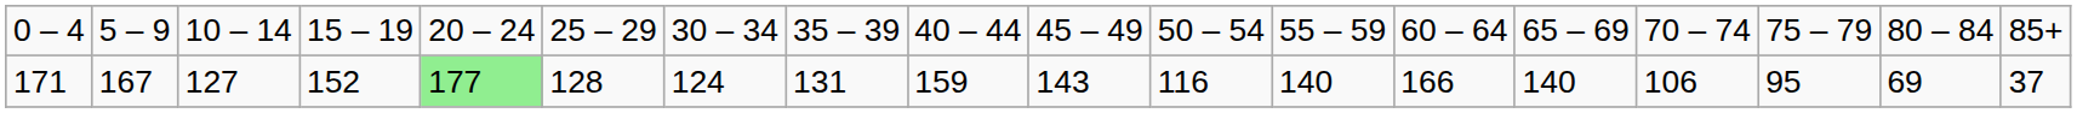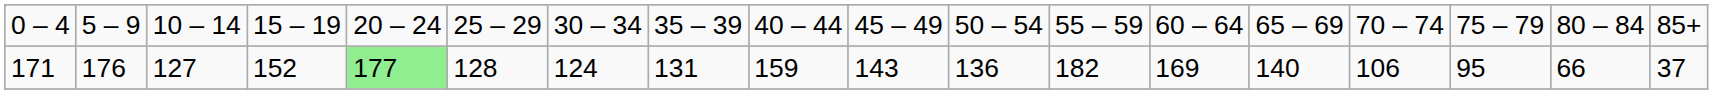171 | column 2: 167 -> 176
171 | column 11: 116 -> 136
171 | column 12: 140 -> 182
171 | column 13: 166 -> 169
171 | column 17: 69 -> 66
